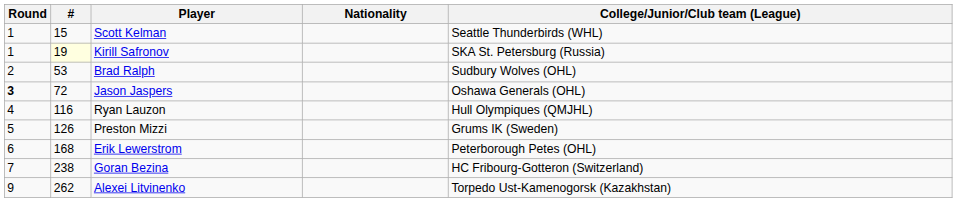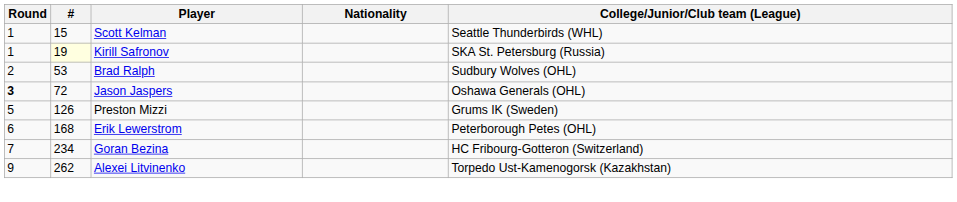- row: 4 | 116 | Ryan Lauzon | Hull Olympiques (QMJHL)
Goran Bezina | #: 238 -> 234
